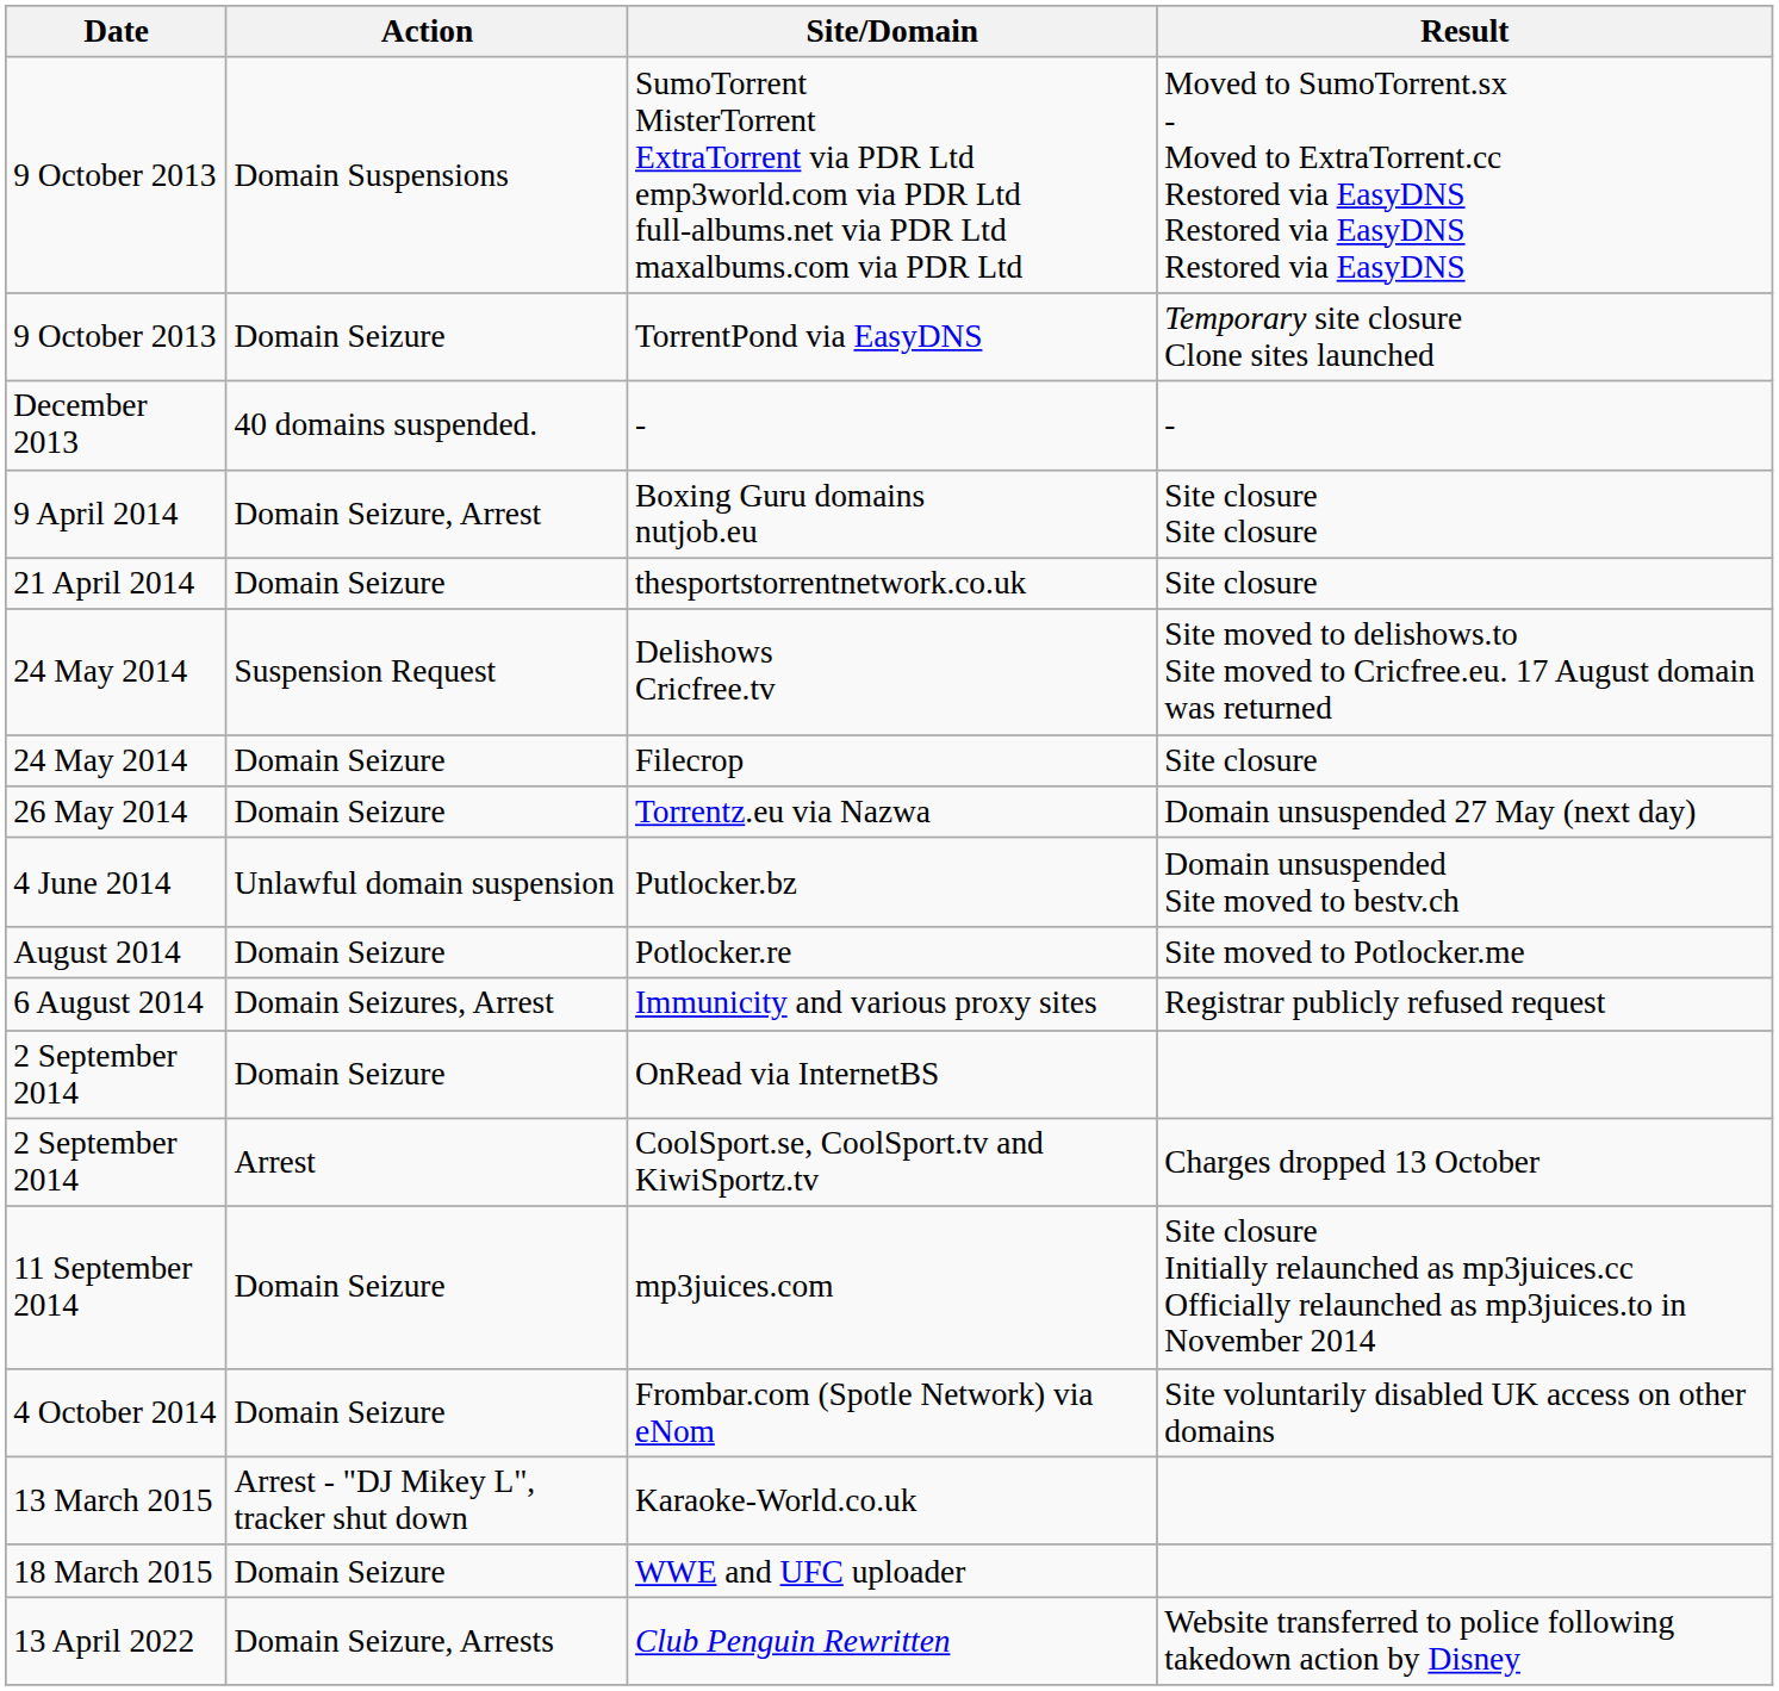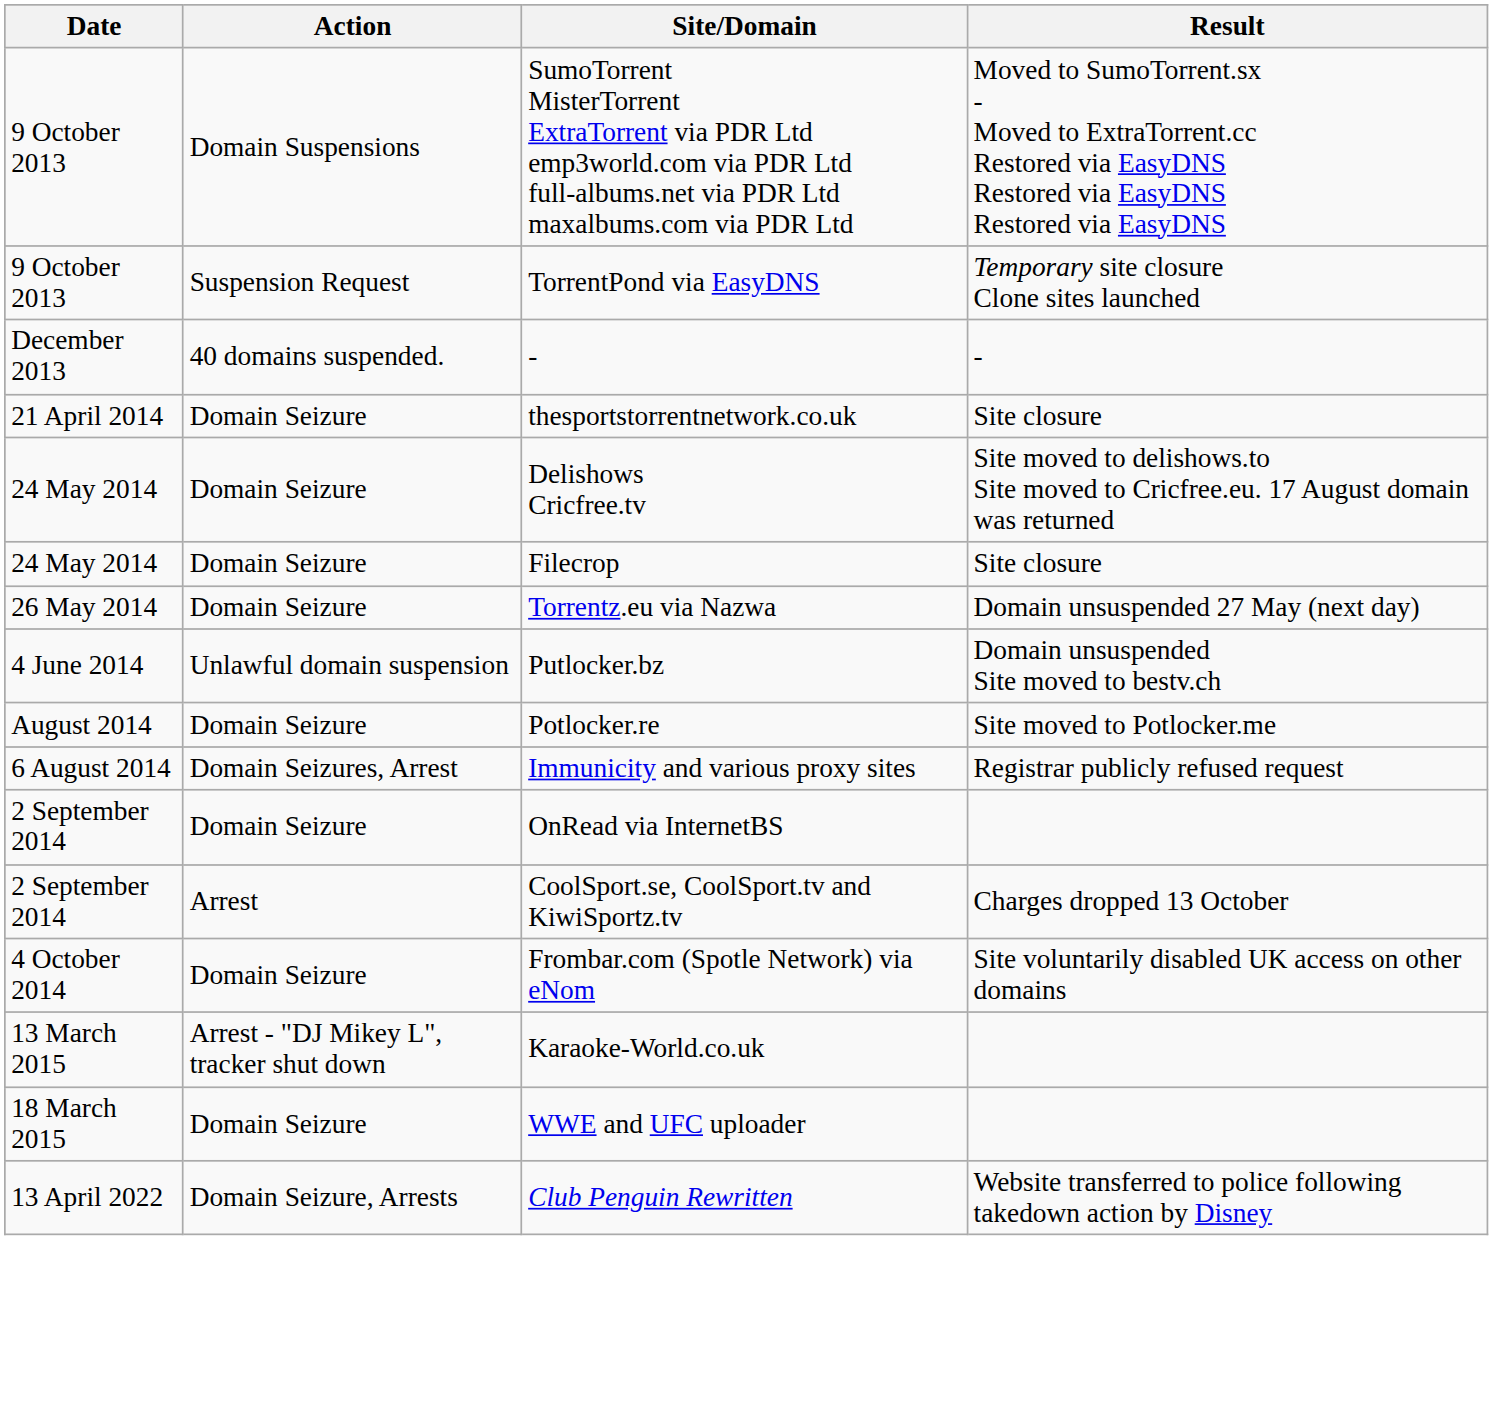TorrentPond via EasyDNS | Action: Domain Seizure -> Suspension Request
- row: 9 April 2014 | Domain Seizure, Arrest | Boxing Guru domains nutjob.eu | Site closure Site closure
Delishows Cricfree.tv | Action: Suspension Request -> Domain Seizure
- row: 11 September 2014 | Domain Seizure | mp3juices.com | Site closure Initially relaunched as mp3juices.cc Officially relaunched as mp3juices.to in November 2014
